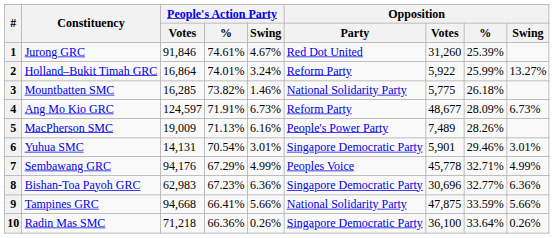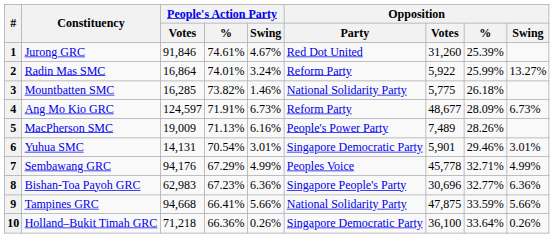2 | Constituency: Holland–Bukit Timah GRC -> Radin Mas SMC
8 | Opposition / Party: Singapore Democratic Party -> Singapore People's Party
10 | Constituency: Radin Mas SMC -> Holland–Bukit Timah GRC
